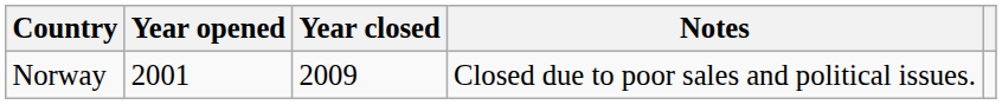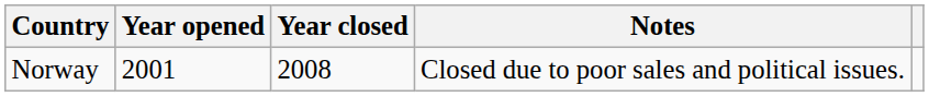Norway | Year closed: 2009 -> 2008
